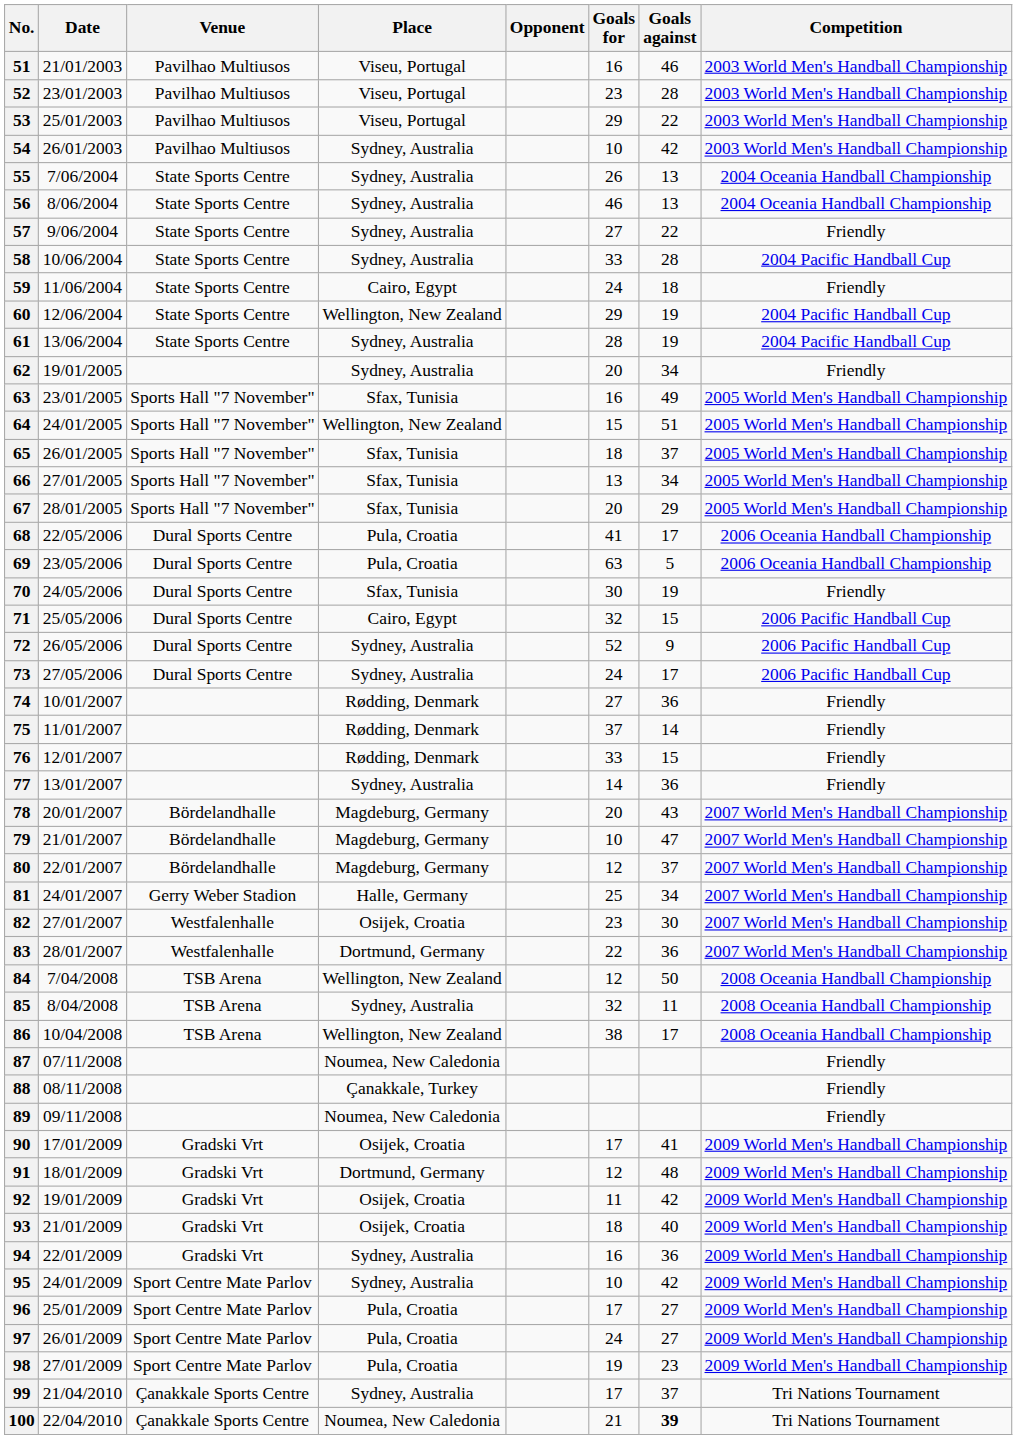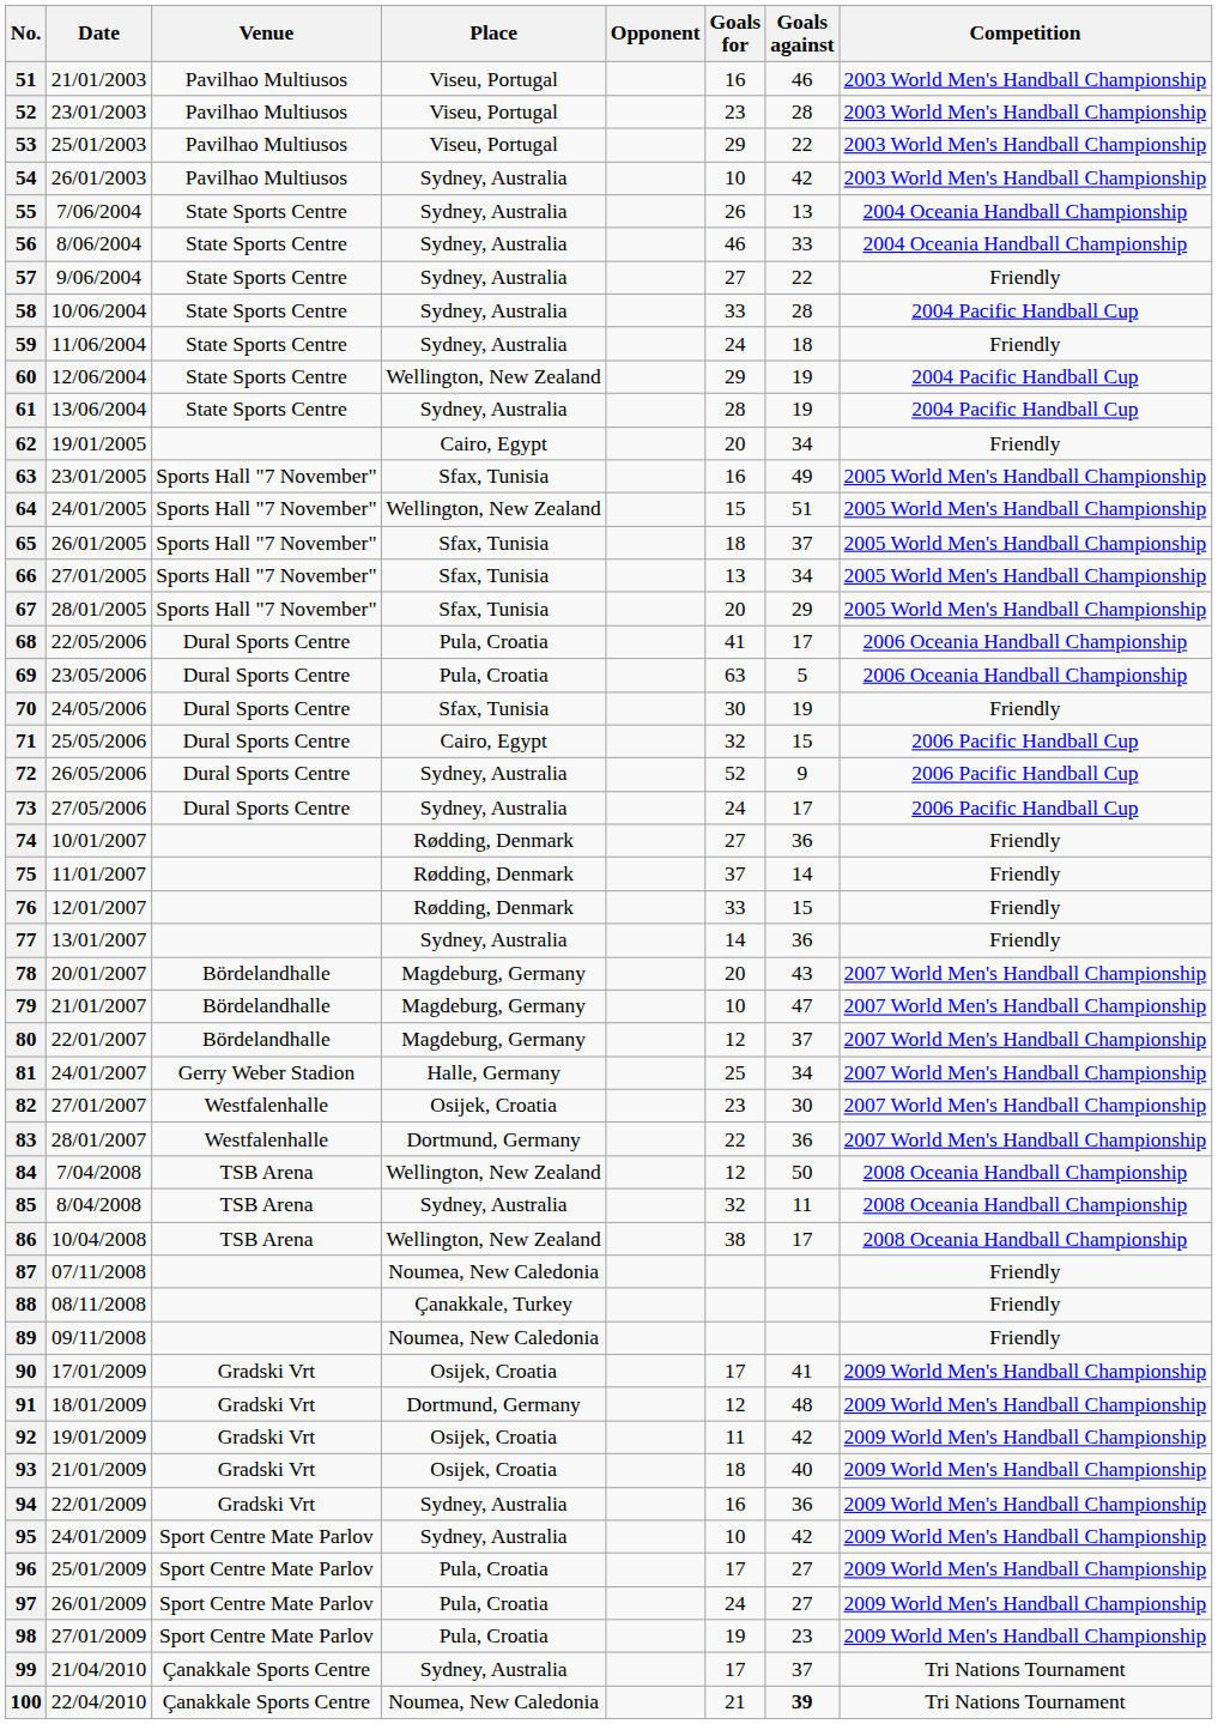56 | Goals against: 13 -> 33
59 | Place: Cairo, Egypt -> Sydney, Australia
62 | Place: Sydney, Australia -> Cairo, Egypt
